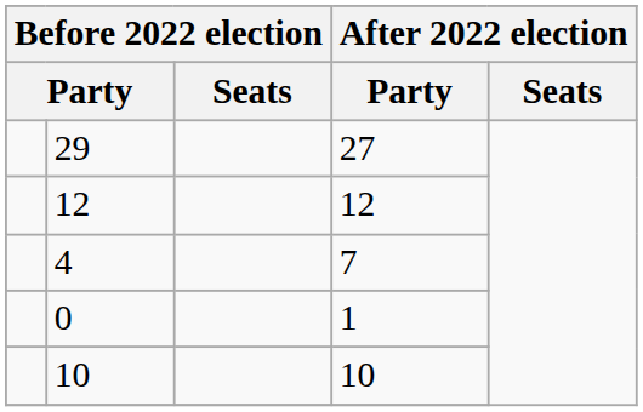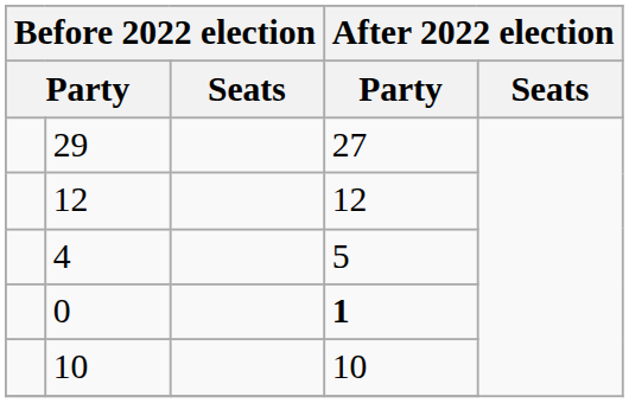4 | column 4: 7 -> 5
0 | column 4: normal -> bold
